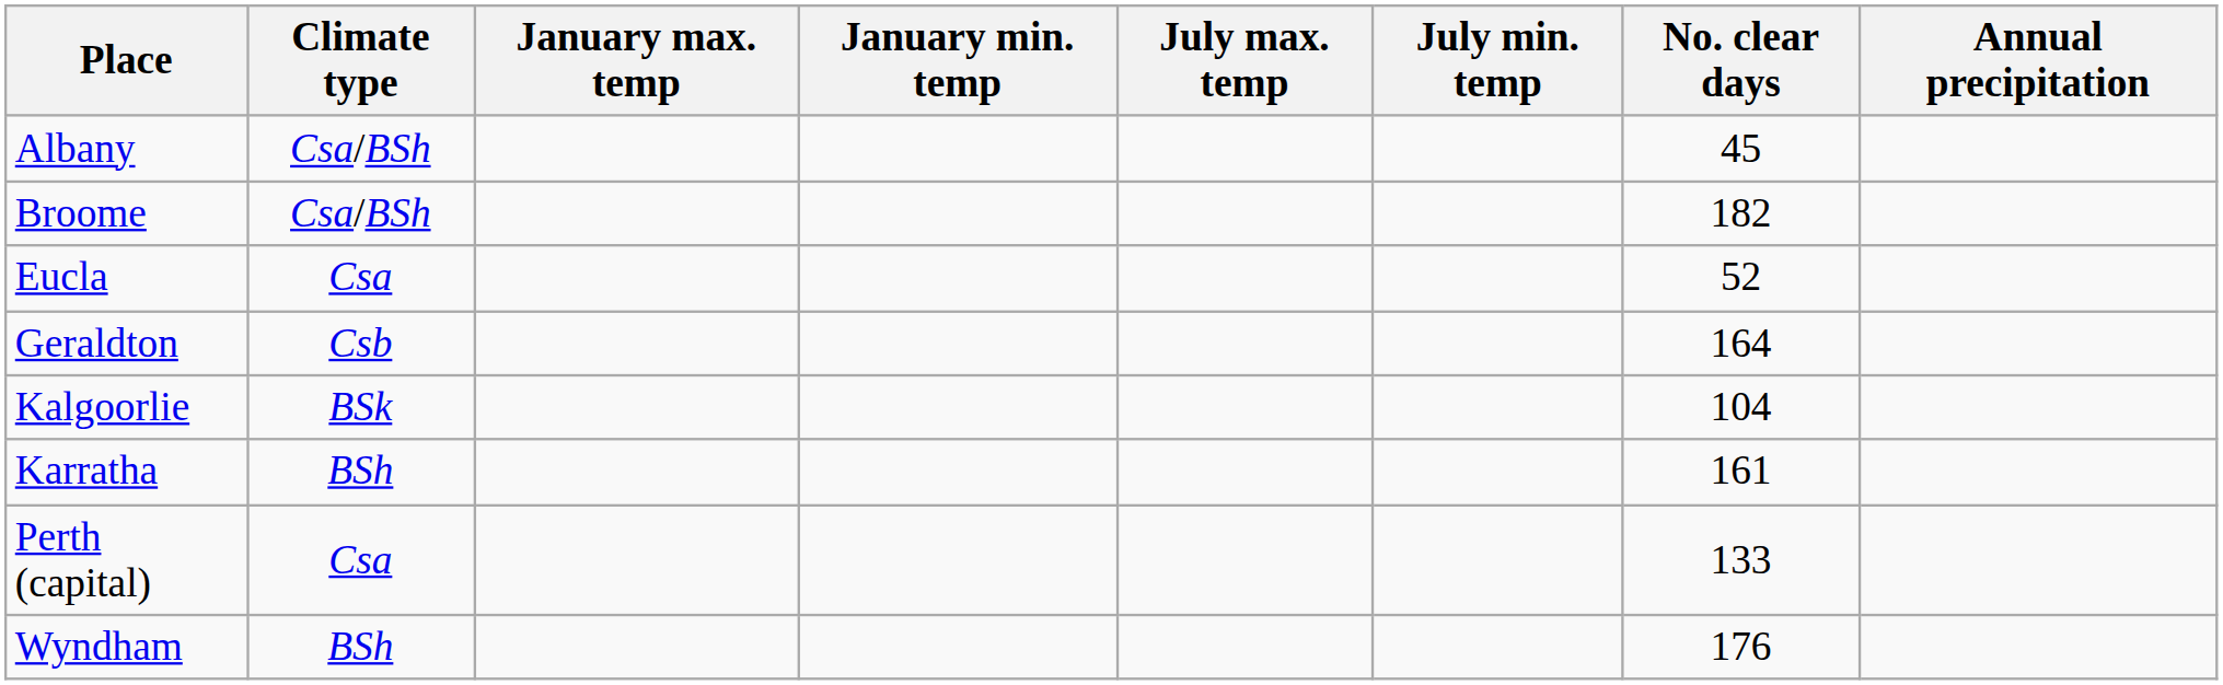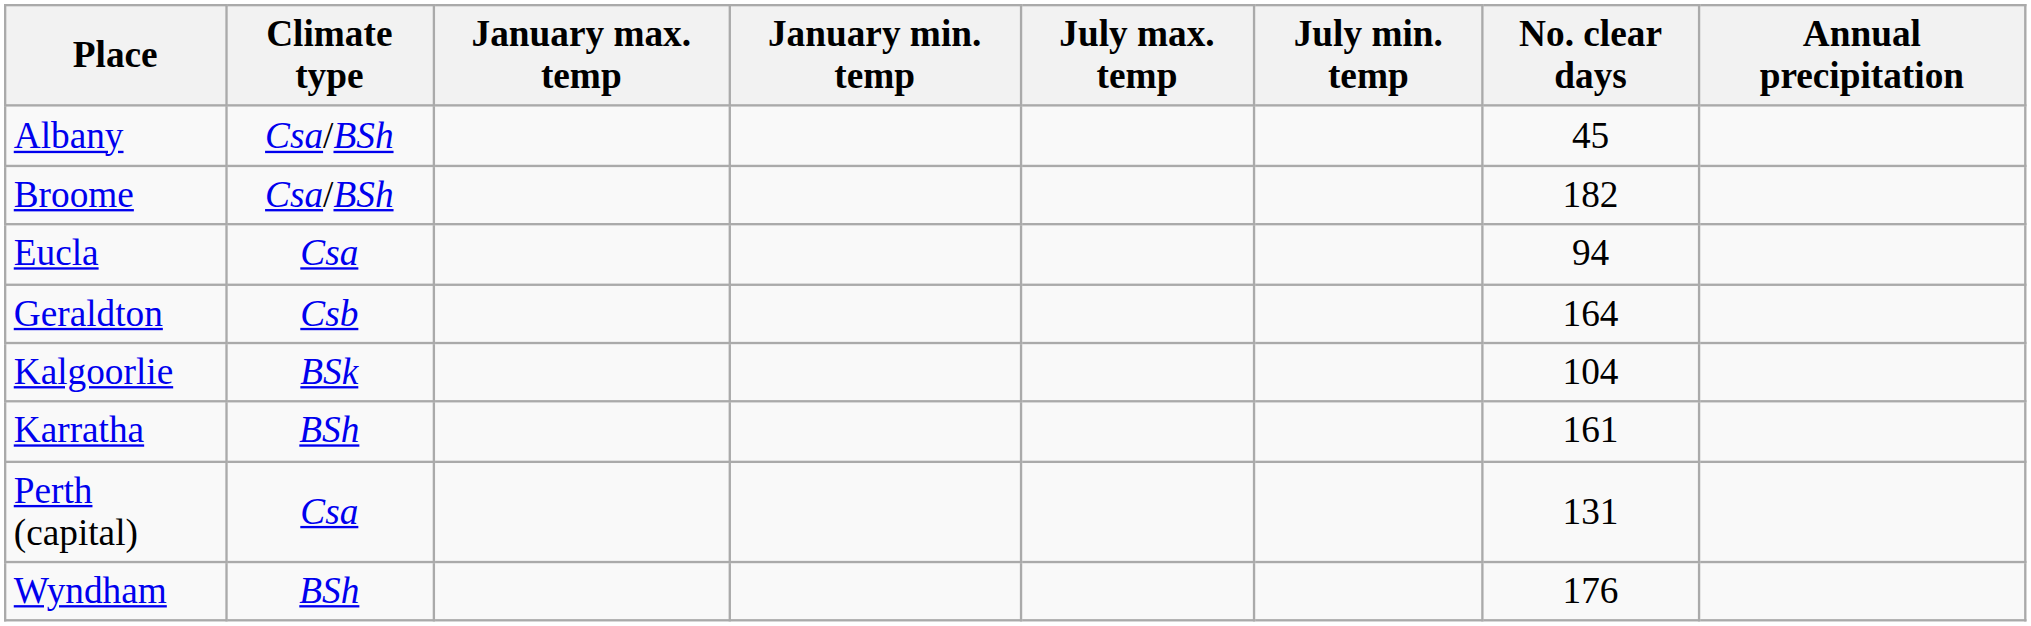Eucla | No. clear days: 52 -> 94
Perth (capital) | No. clear days: 133 -> 131
